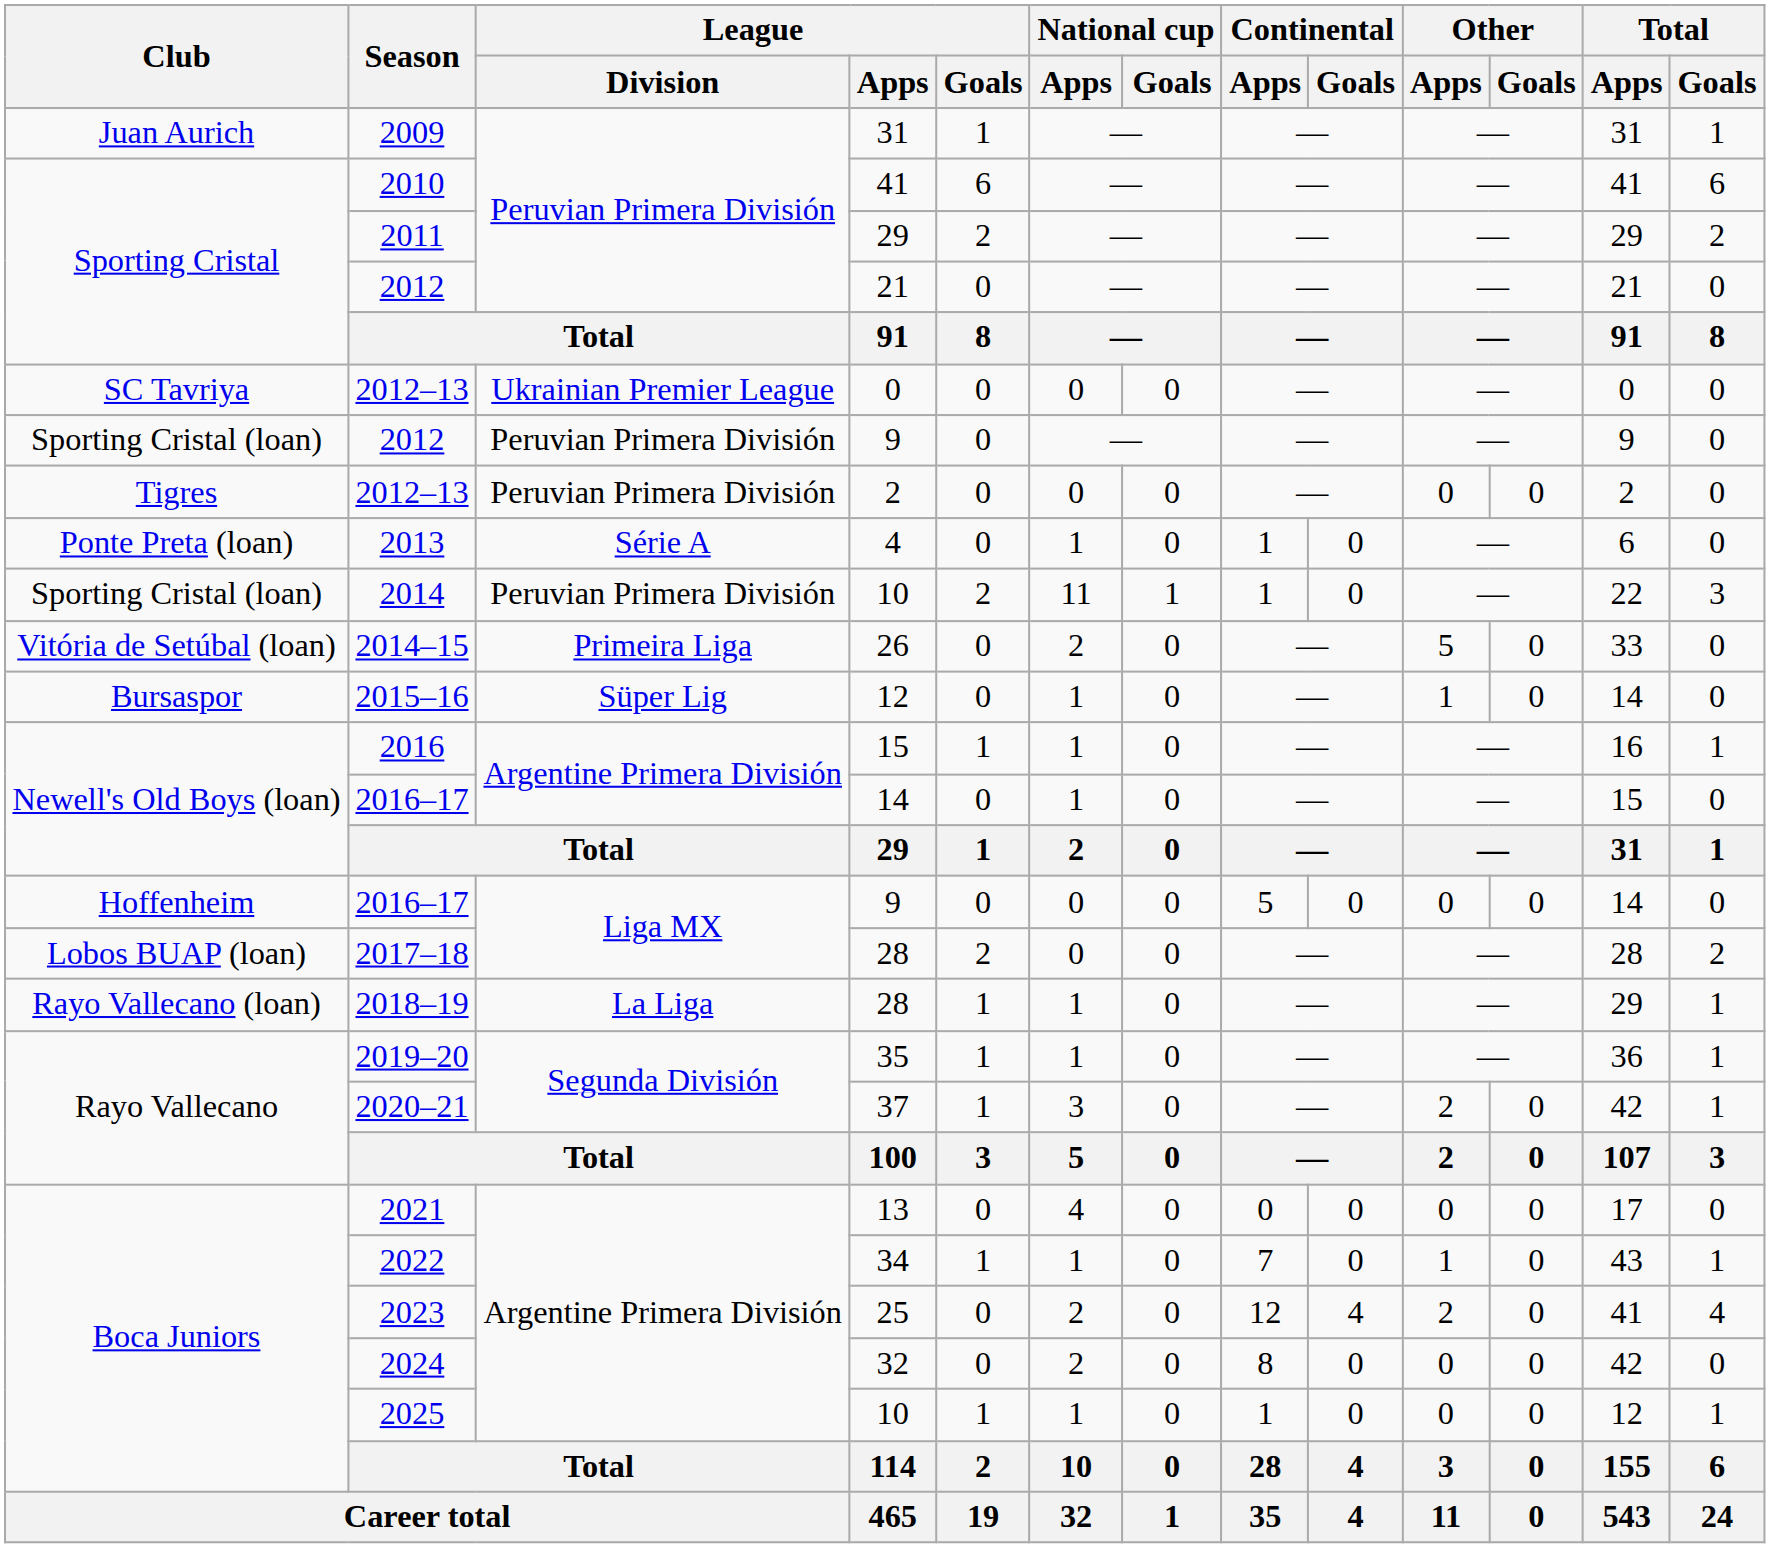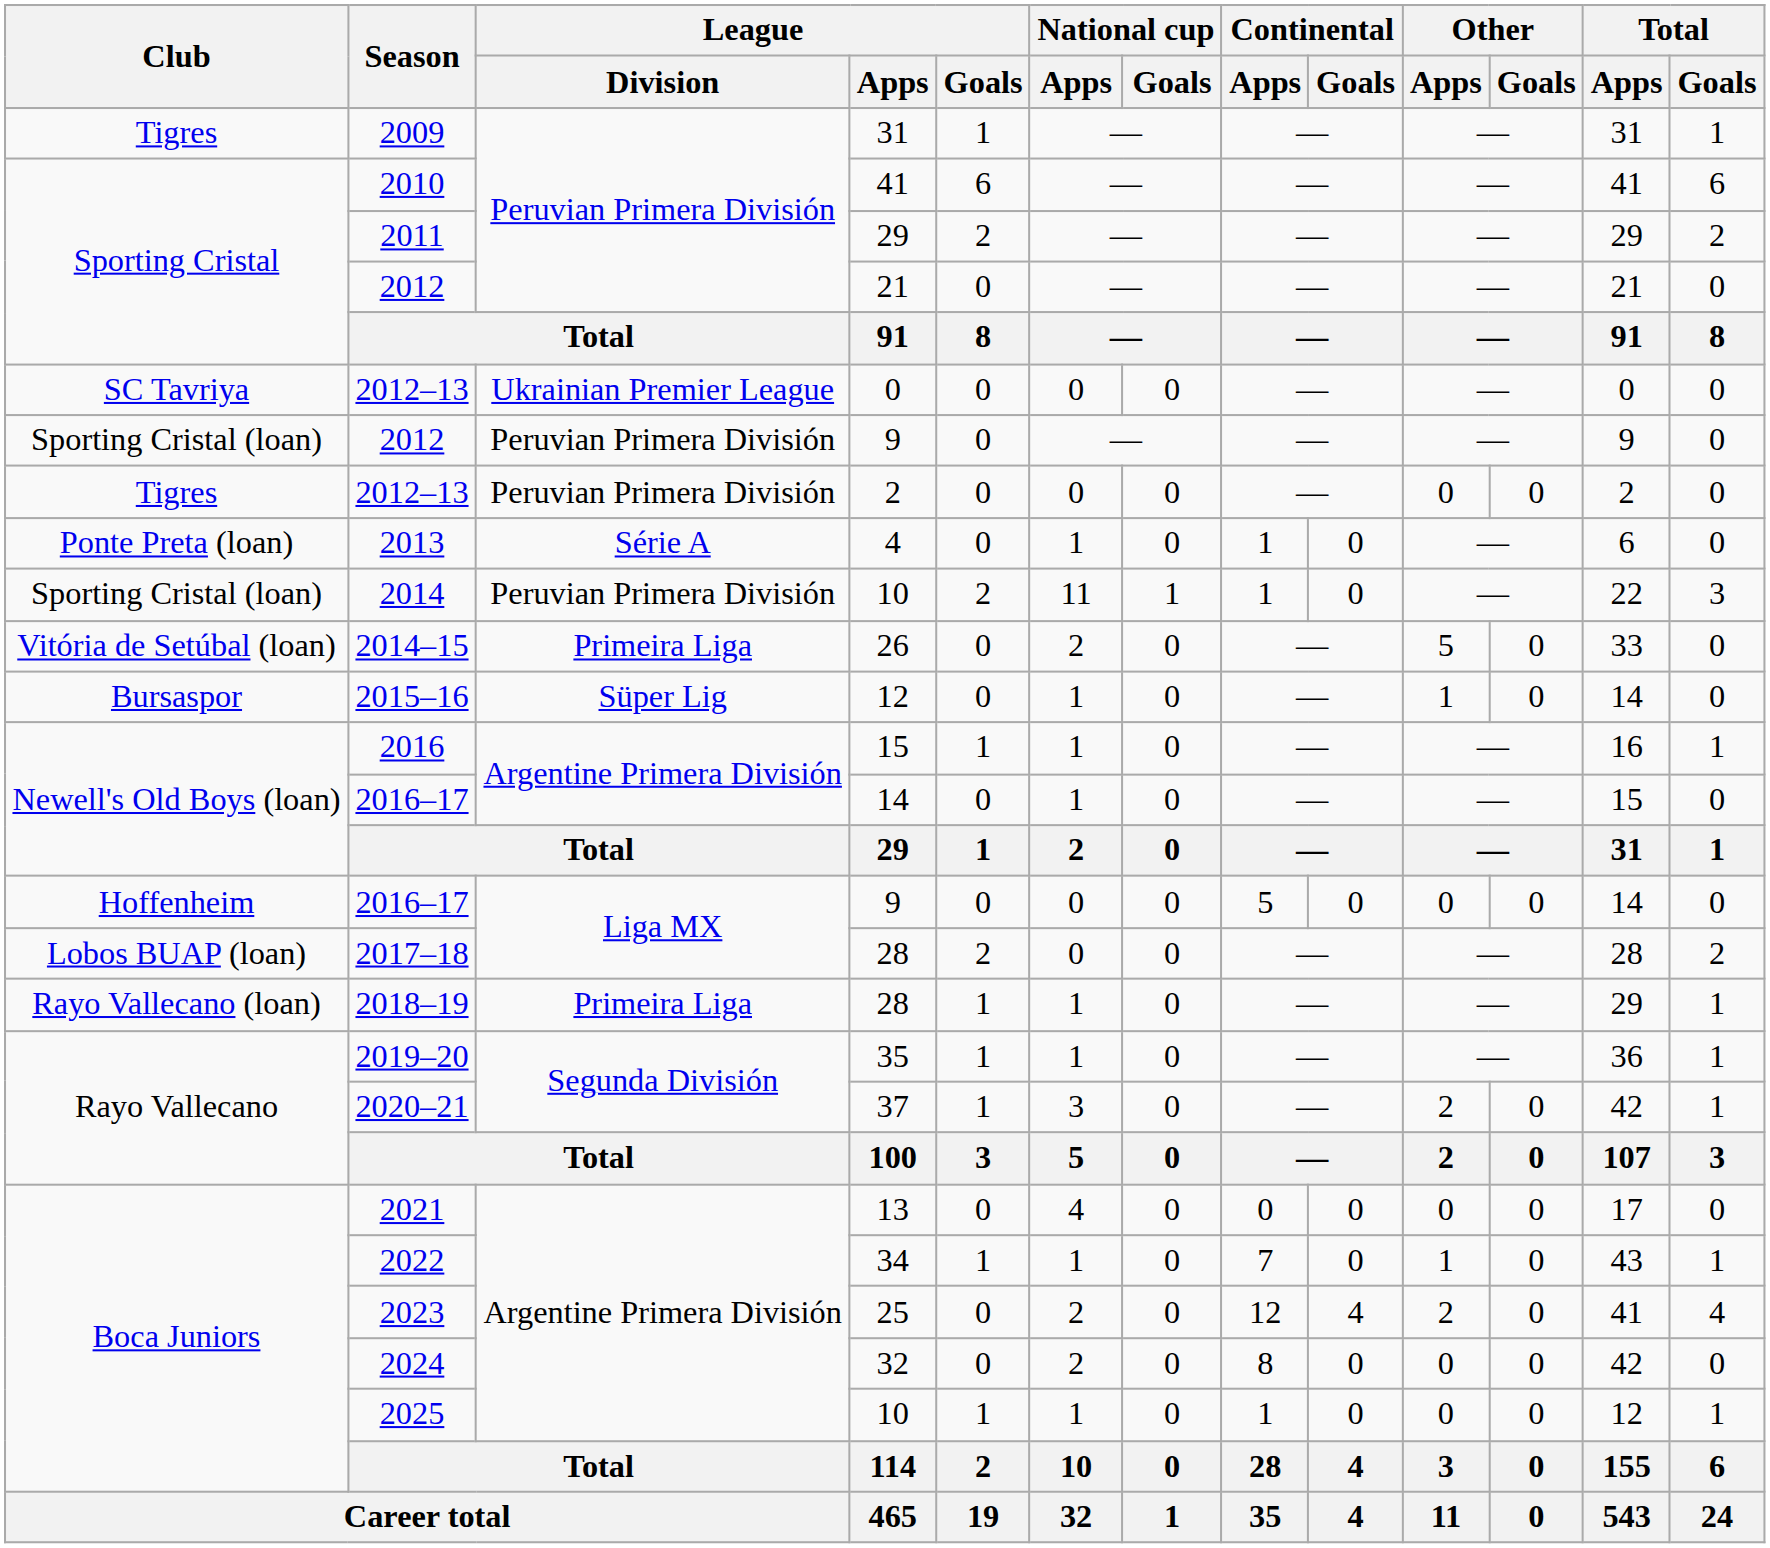2009 | Club: Juan Aurich -> Tigres
2018–19 | League / Division: La Liga -> Primeira Liga
